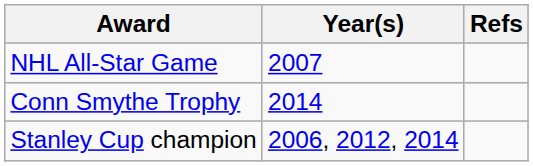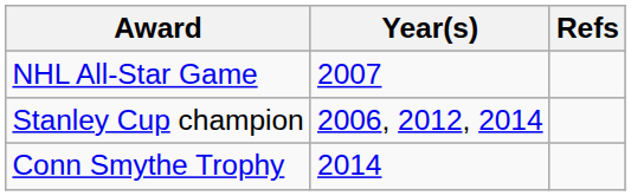rows swapped: Stanley Cup champion <-> Conn Smythe Trophy
